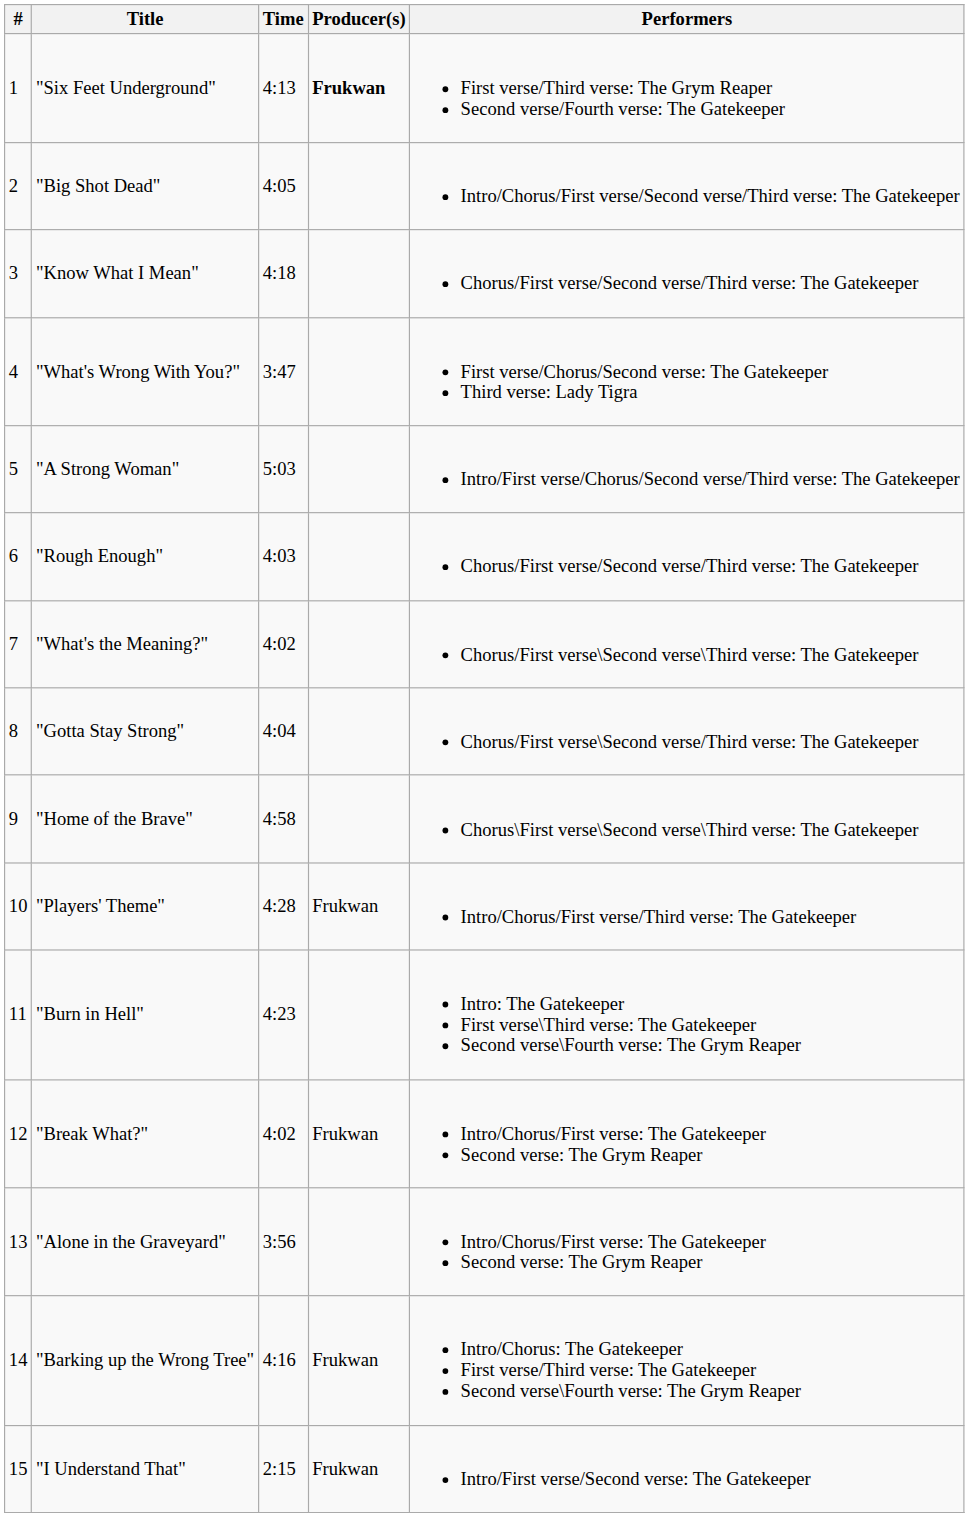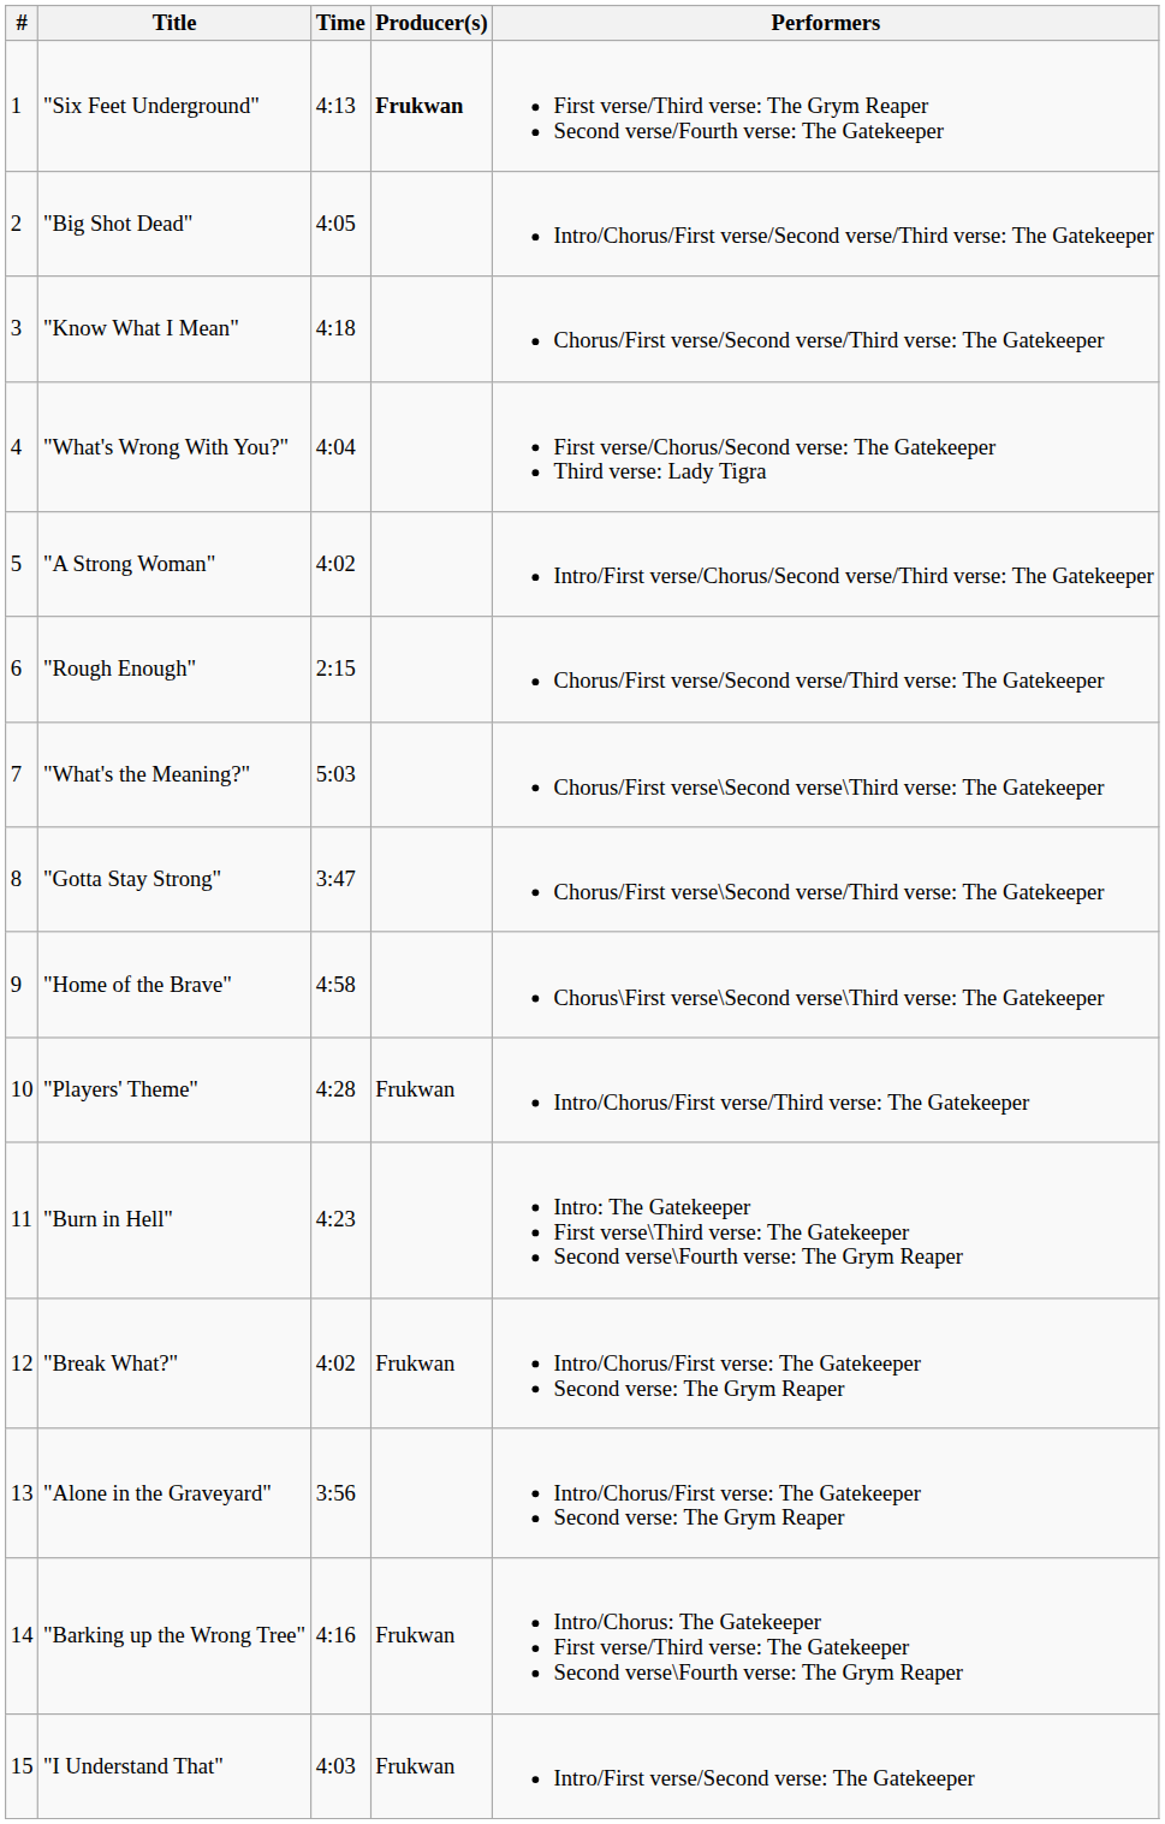"What's Wrong With You?" | Time: 3:47 -> 4:04
"A Strong Woman" | Time: 5:03 -> 4:02
"Rough Enough" | Time: 4:03 -> 2:15
"What's the Meaning?" | Time: 4:02 -> 5:03
"Gotta Stay Strong" | Time: 4:04 -> 3:47
"I Understand That" | Time: 2:15 -> 4:03
